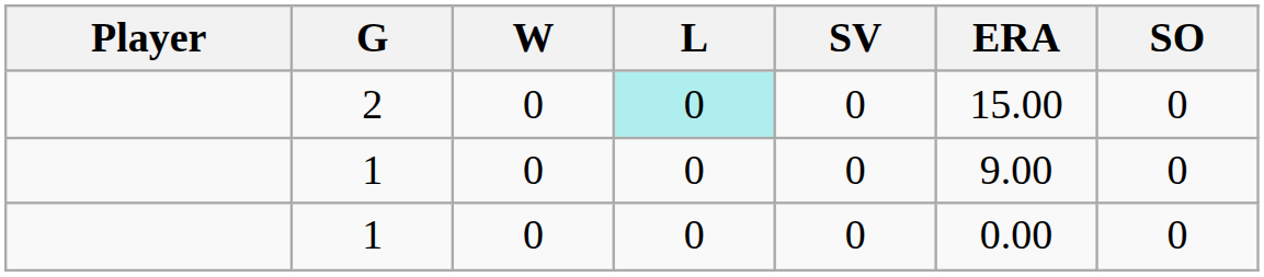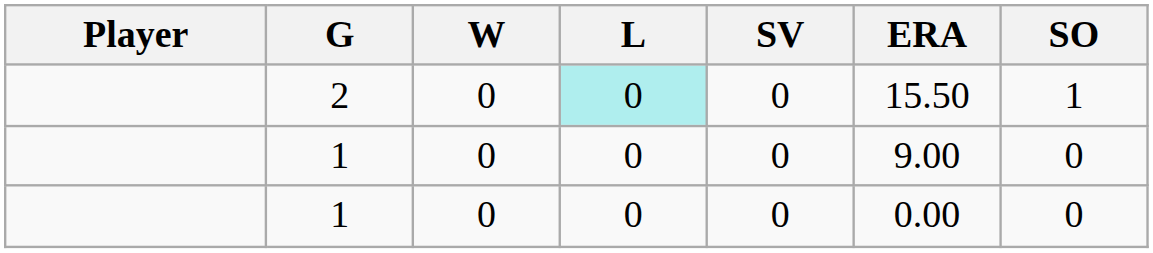2 | ERA: 15.00 -> 15.50
2 | SO: 0 -> 1
